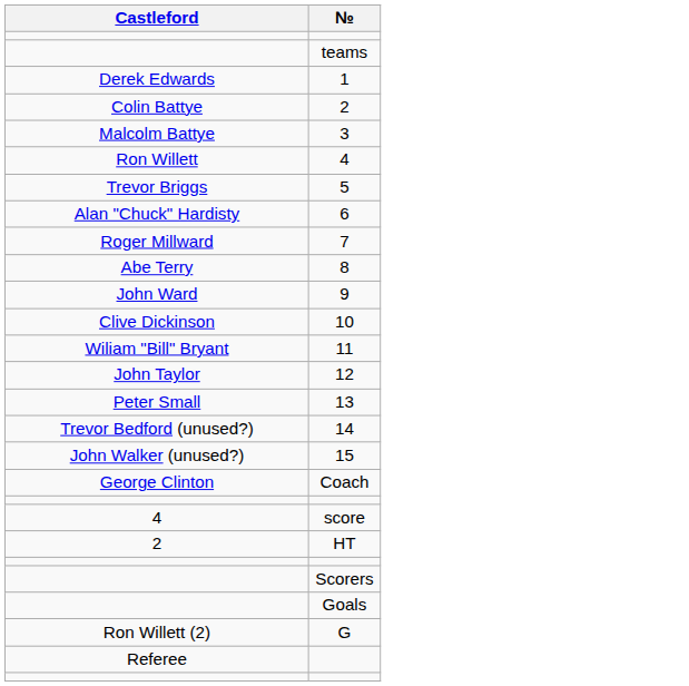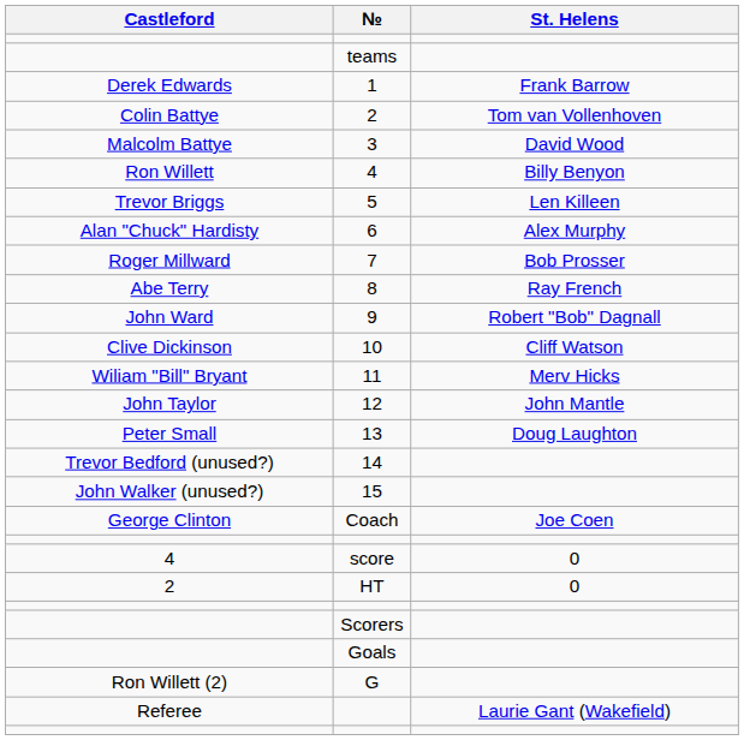+ column: St. Helens | Frank Barrow | Tom van Vollenhoven | David Wood | Billy Benyon | Len Killeen | Alex Murphy | Bob Prosser | Ray French | Robert "Bob" Dagnall | Cliff Watson | Merv Hicks | John Mantle | Doug Laughton | Joe Coen | 0 | 0 | Laurie Gant (Wakefield)
